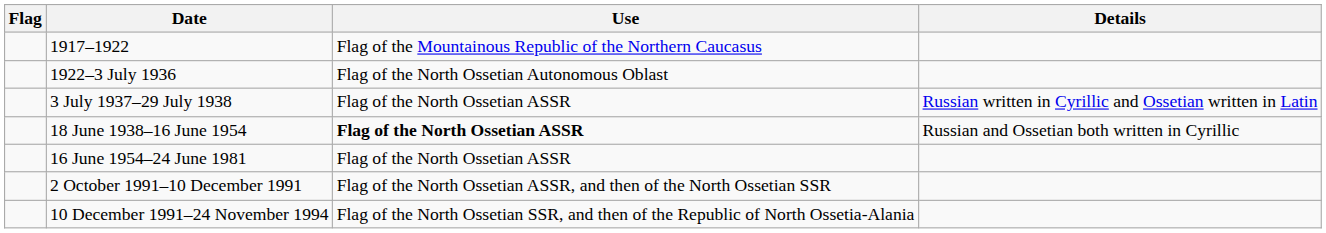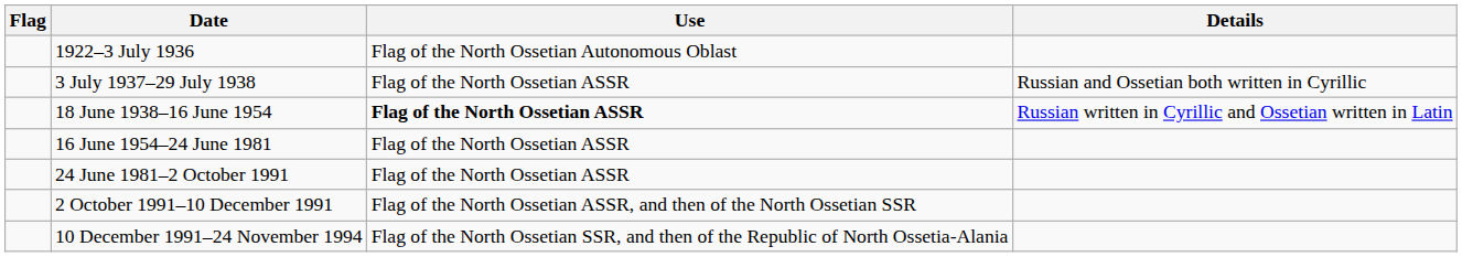- row: 1917–1922 | Flag of the Mountainous Republic of the Northern Caucasus
3 July 1937–29 July 1938 | Details: Russian written in Cyrillic and Ossetian written in Latin -> Russian and Ossetian both written in Cyrillic
18 June 1938–16 June 1954 | Details: Russian and Ossetian both written in Cyrillic -> Russian written in Cyrillic and Ossetian written in Latin
+ row: 24 June 1981–2 October 1991 | Flag of the North Ossetian ASSR
